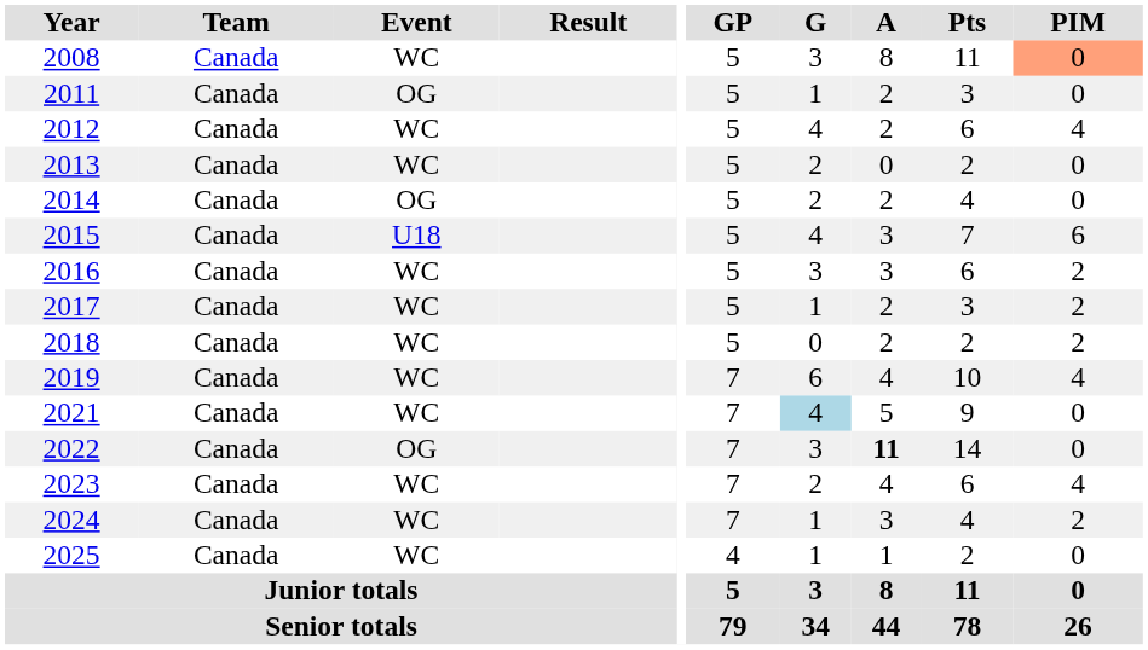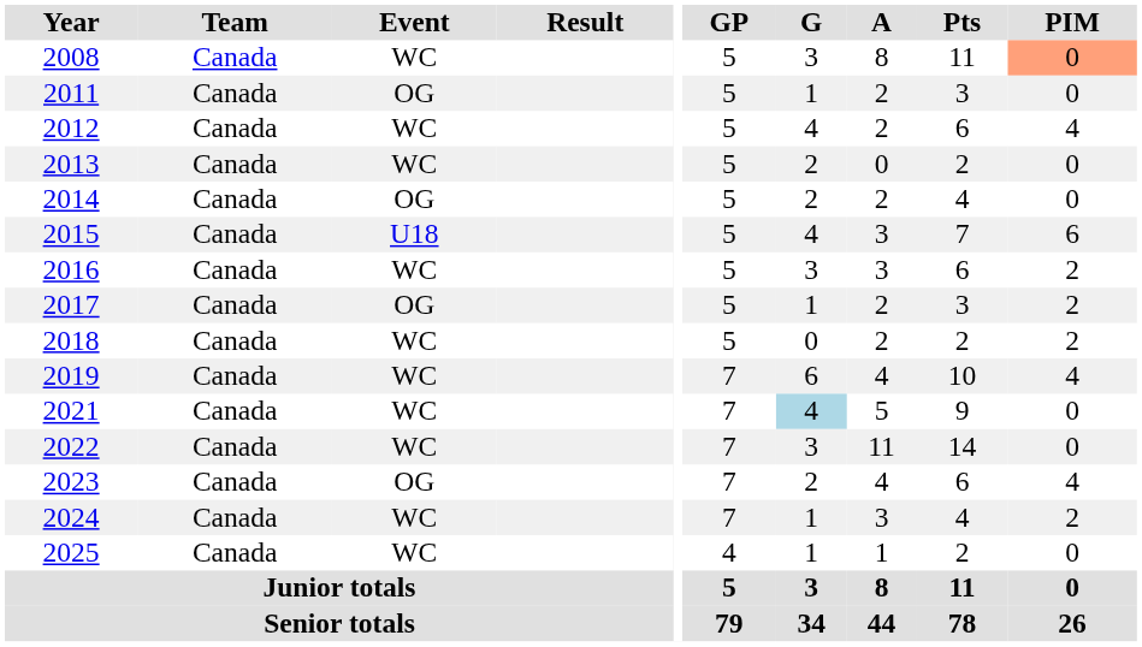2017 | Event: WC -> OG
2022 | Event: OG -> WC
2022 | A: bold -> normal
2023 | Event: WC -> OG
